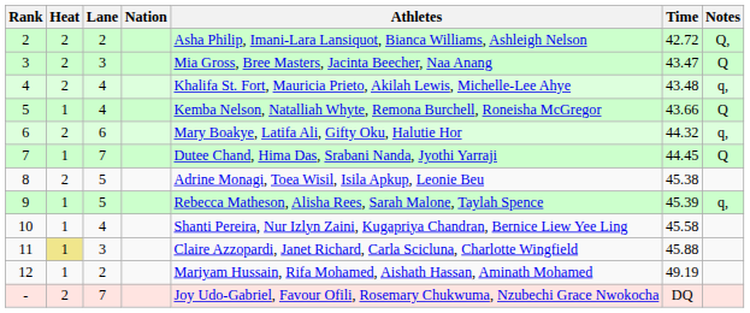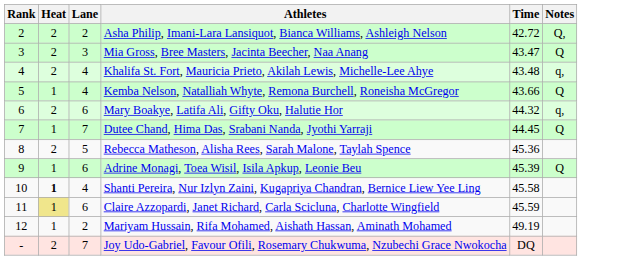- column: Nation
8 | Athletes: Adrine Monagi, Toea Wisil, Isila Apkup, Leonie Beu -> Rebecca Matheson, Alisha Rees, Sarah Malone, Taylah Spence
8 | Time: 45.38 -> 45.36
9 | Lane: 5 -> 6
9 | Athletes: Rebecca Matheson, Alisha Rees, Sarah Malone, Taylah Spence -> Adrine Monagi, Toea Wisil, Isila Apkup, Leonie Beu
9 | Notes: q, -> Q
10 | Heat: normal -> bold
11 | Lane: 3 -> 6
11 | Time: 45.88 -> 45.59
